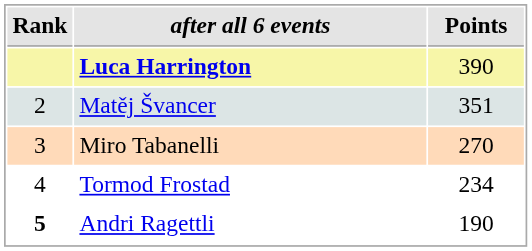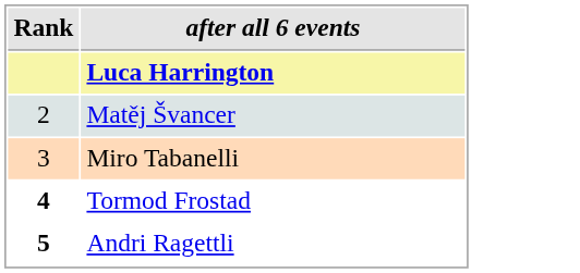- column: Points | 390 | 351 | 270 | 234 | 190
Tormod Frostad | Rank: normal -> bold
